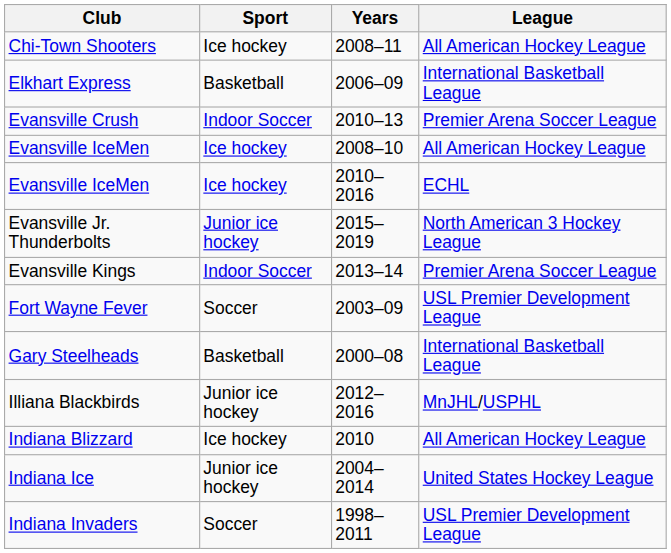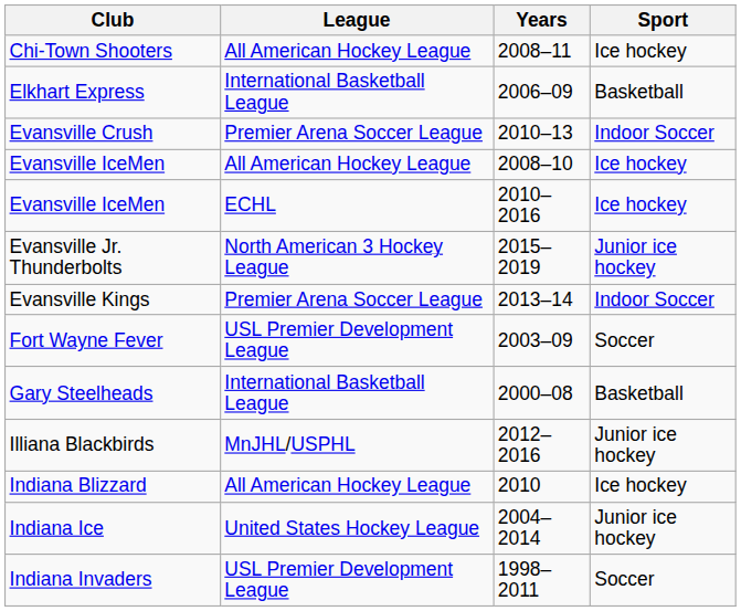columns swapped: Sport <-> League
